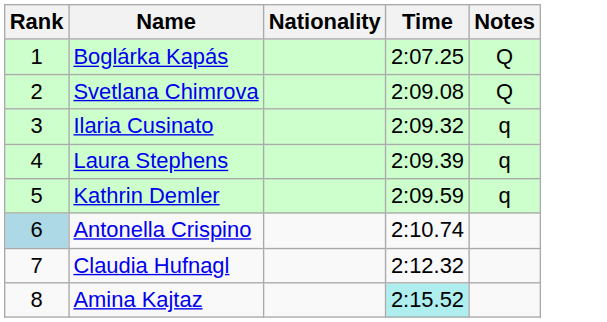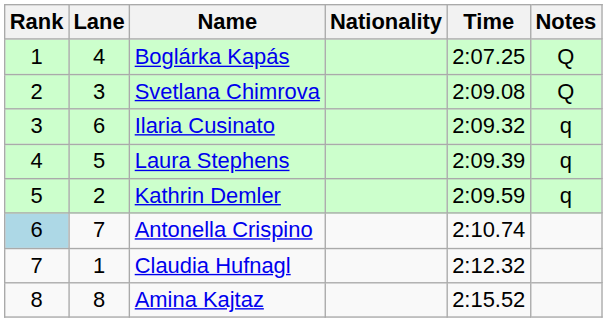+ column: Lane | 4 | 3 | 6 | 5 | 2 | 7 | 1 | 8
Amina Kajtaz | Time: paleturquoise background -> no background
